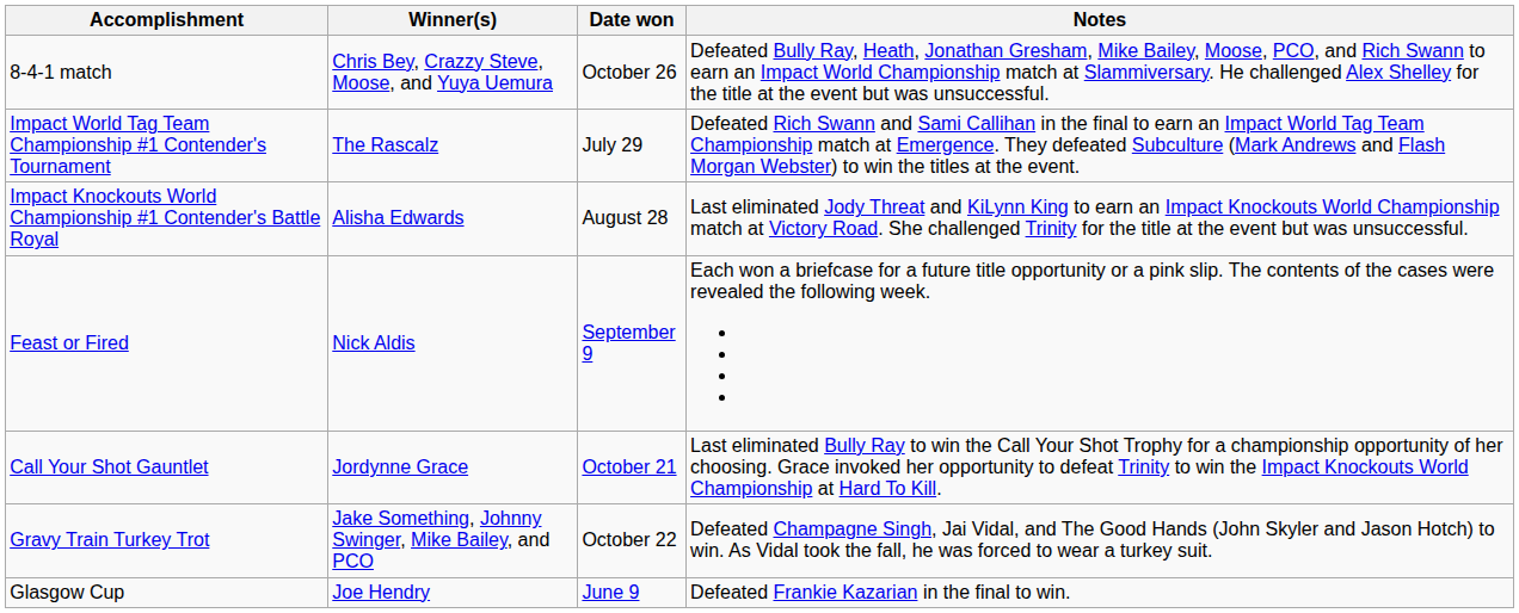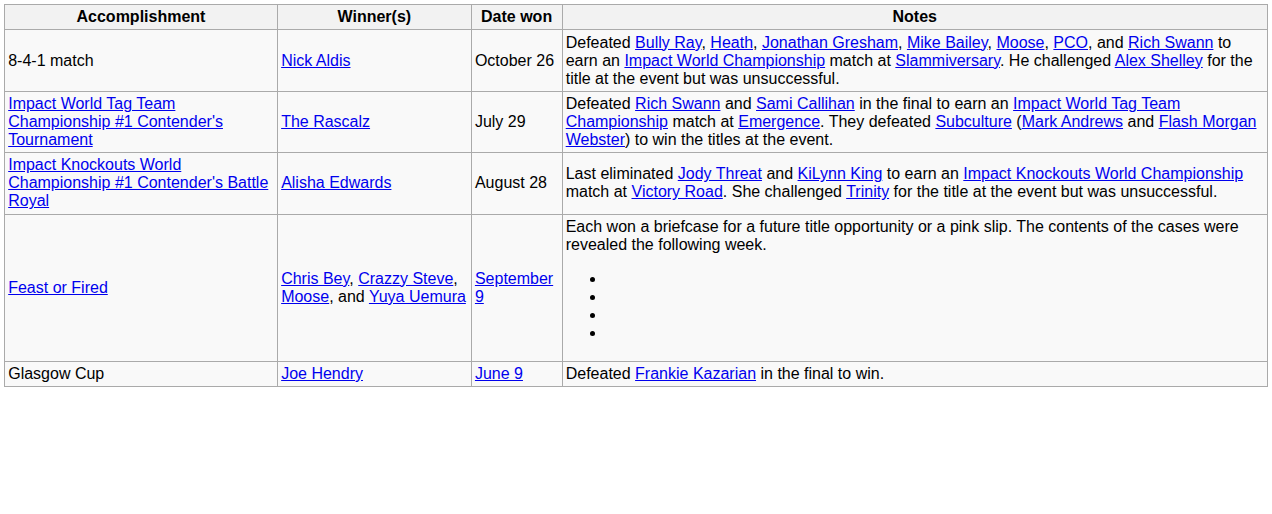8-4-1 match | Winner(s): Chris Bey, Crazzy Steve, Moose, and Yuya Uemura -> Nick Aldis
Feast or Fired | Winner(s): Nick Aldis -> Chris Bey, Crazzy Steve, Moose, and Yuya Uemura
- row: Call Your Shot Gauntlet | Jordynne Grace | October 21 | Last eliminated Bully Ray to win the Call Your Shot Trophy for a championship opportunity of her choosing. Grace invoked her opportunity to defeat Trinity to win the Impact Knockouts World Championship at Hard To Kill.
- row: Gravy Train Turkey Trot | Jake Something, Johnny Swinger, Mike Bailey, and PCO | October 22 | Defeated Champagne Singh, Jai Vidal, and The Good Hands (John Skyler and Jason Hotch) to win. As Vidal took the fall, he was forced to wear a turkey suit.
